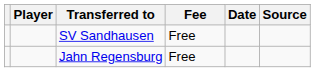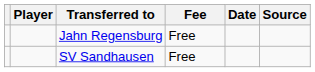rows swapped: SV Sandhausen <-> Jahn Regensburg
